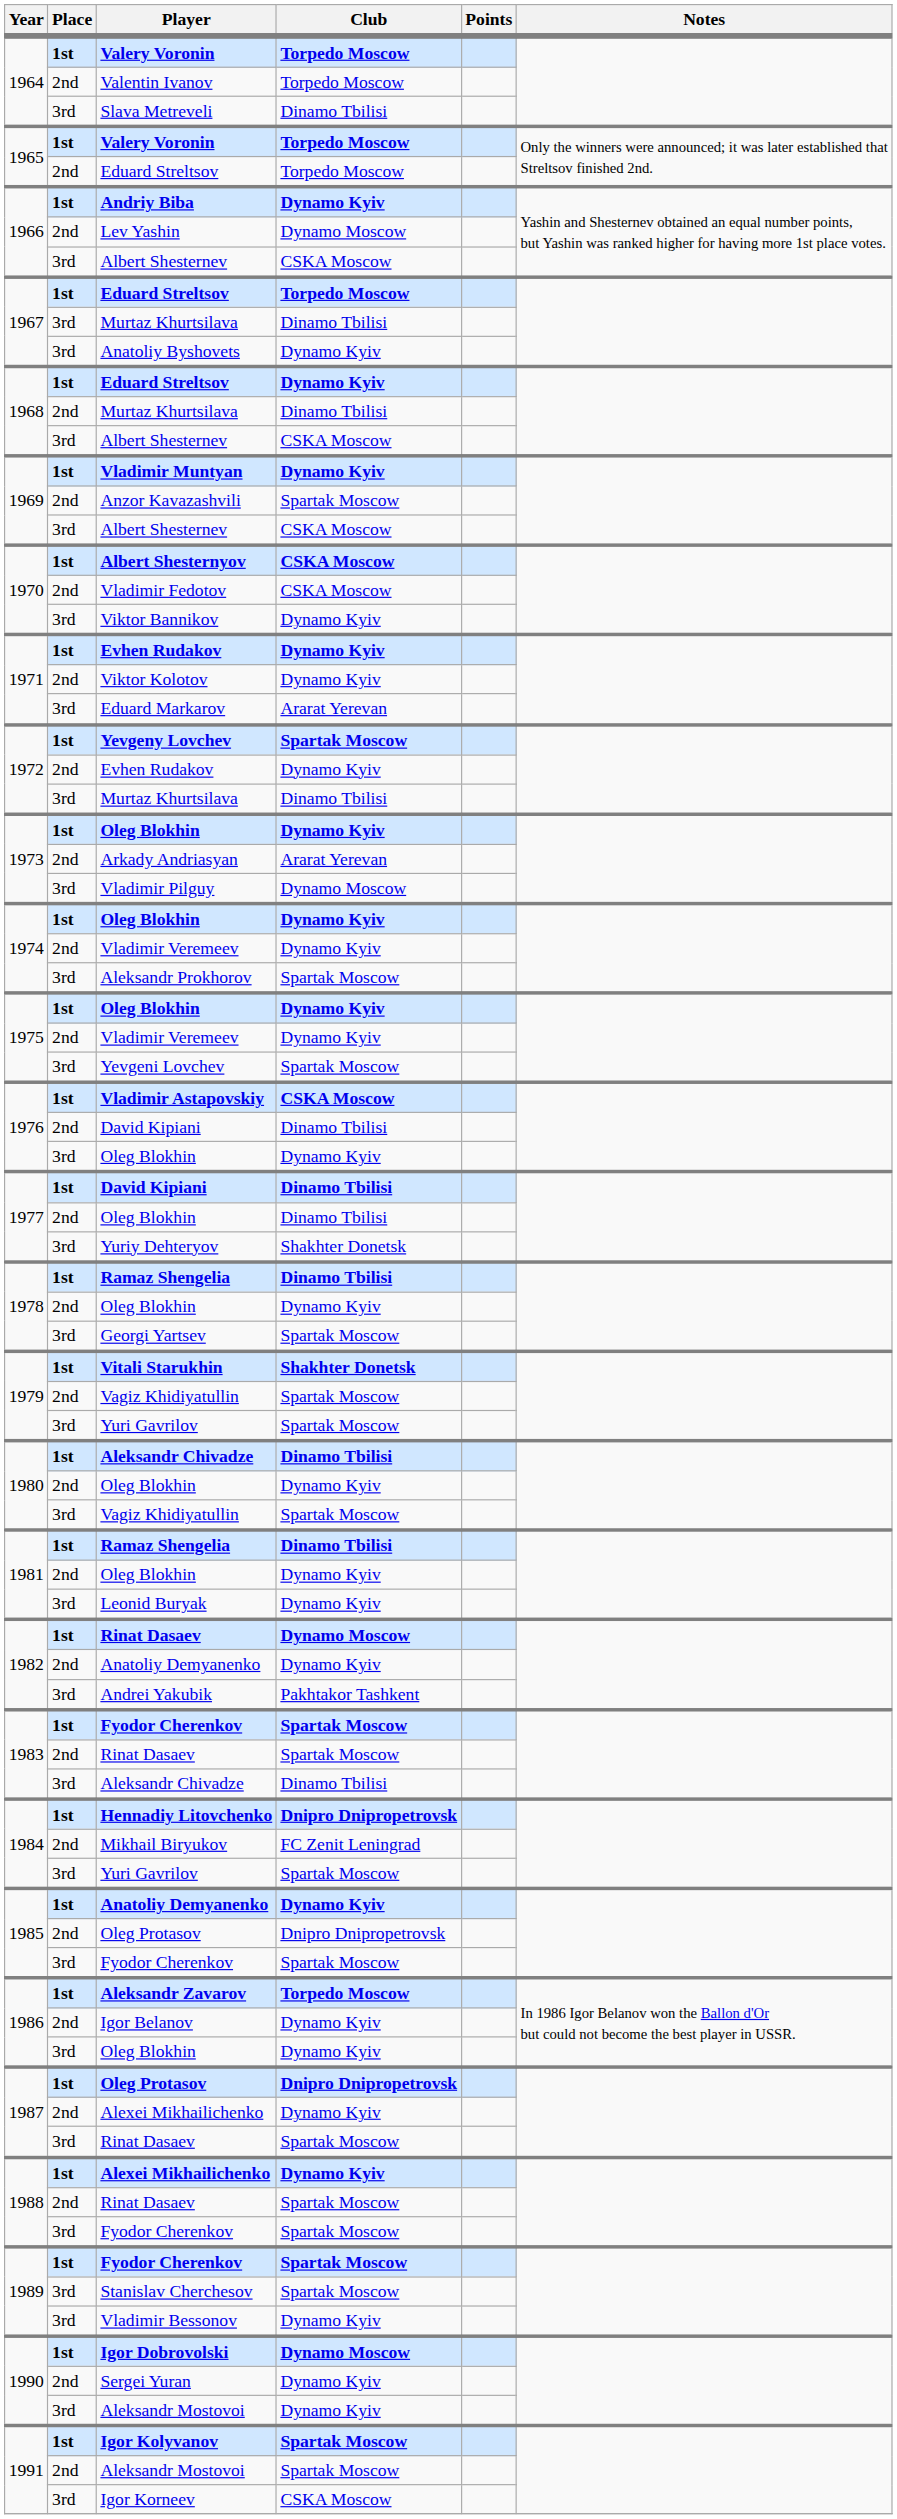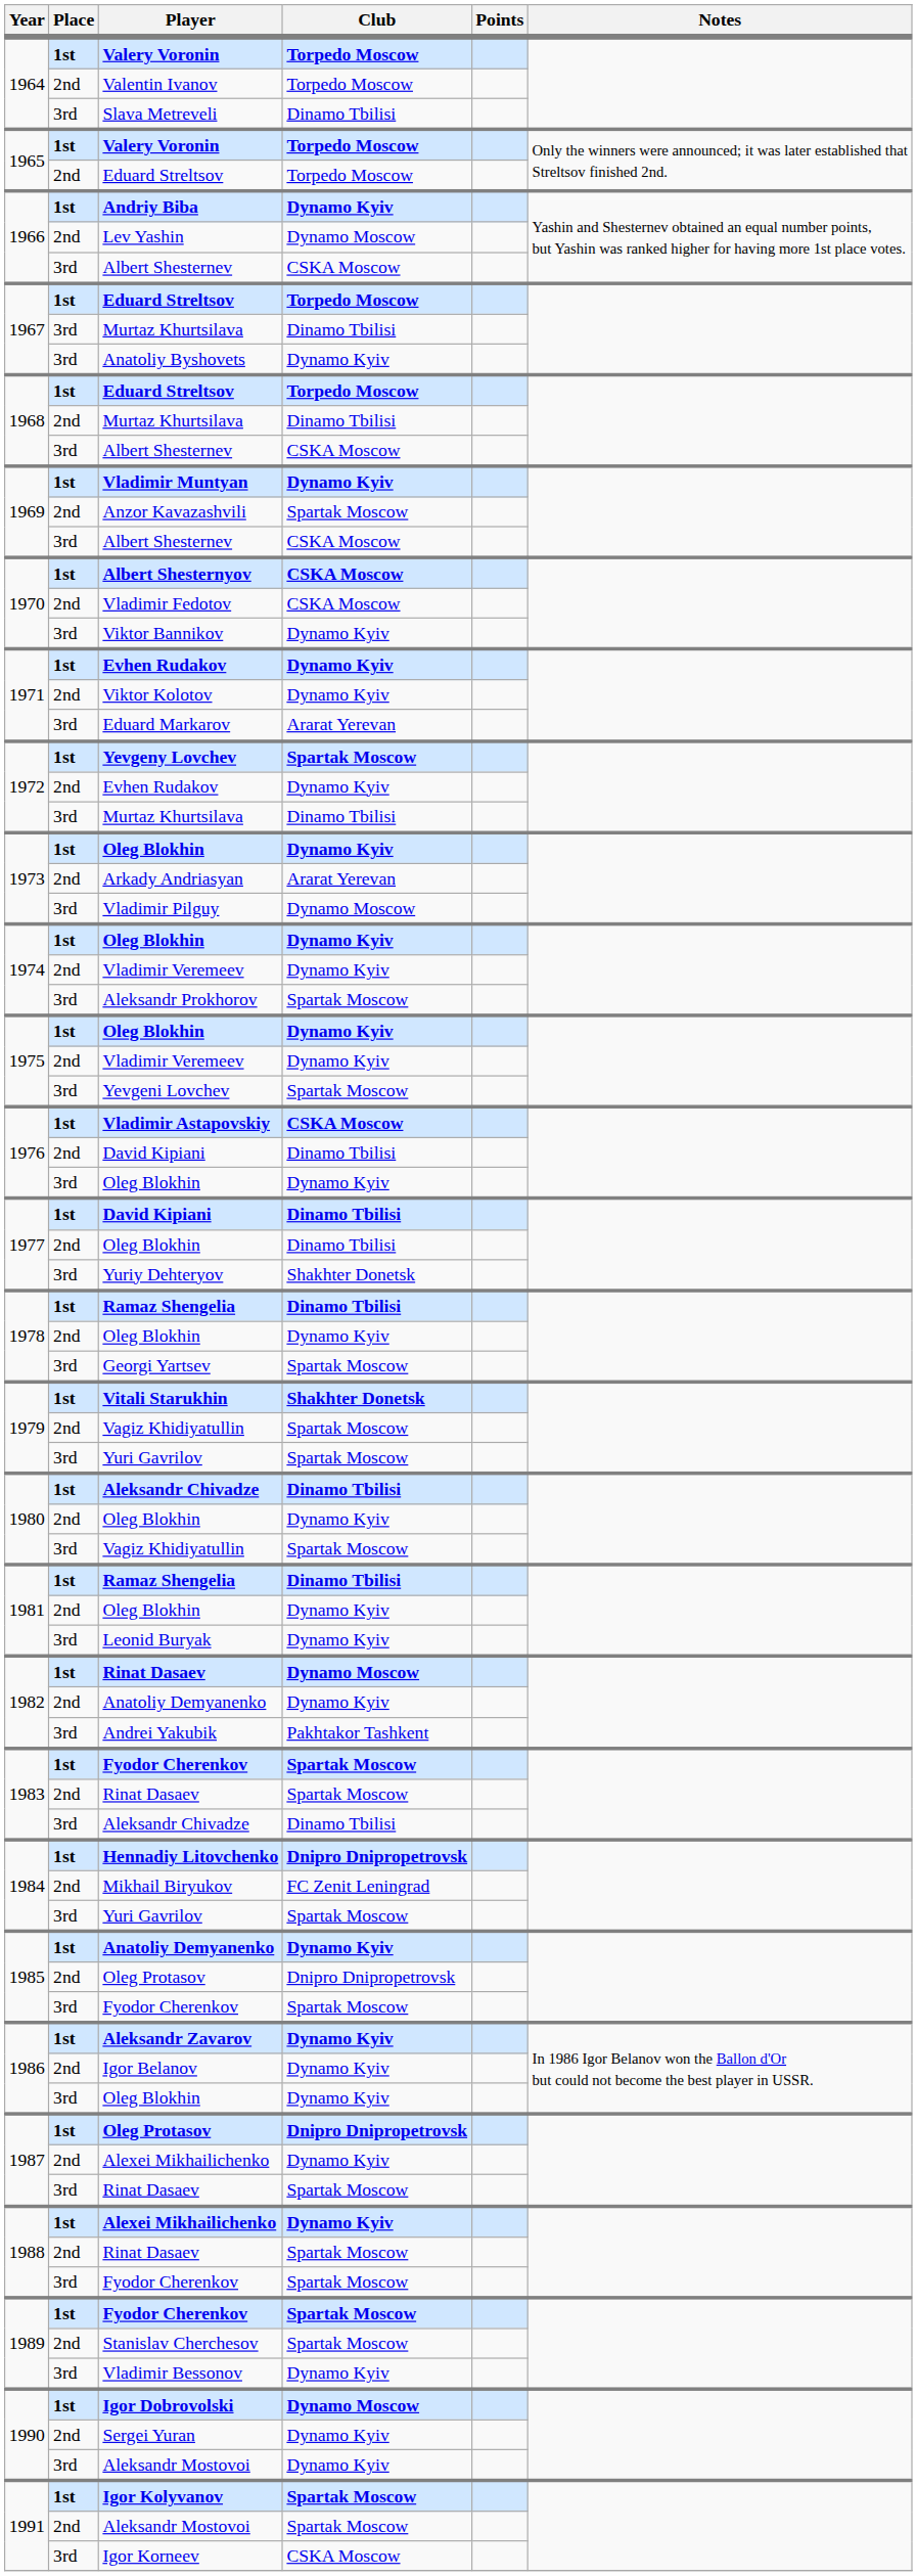1968 / Eduard Streltsov | Club: Dynamo Kyiv -> Torpedo Moscow
Aleksandr Zavarov | Club: Torpedo Moscow -> Dynamo Kyiv
Stanislav Cherchesov | Place: 3rd -> 2nd
